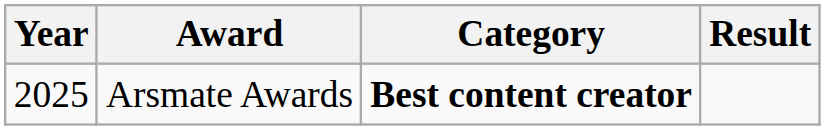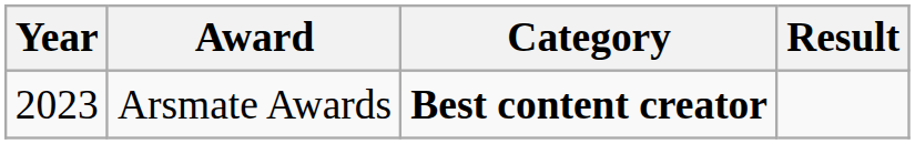Arsmate Awards | Year: 2025 -> 2023
